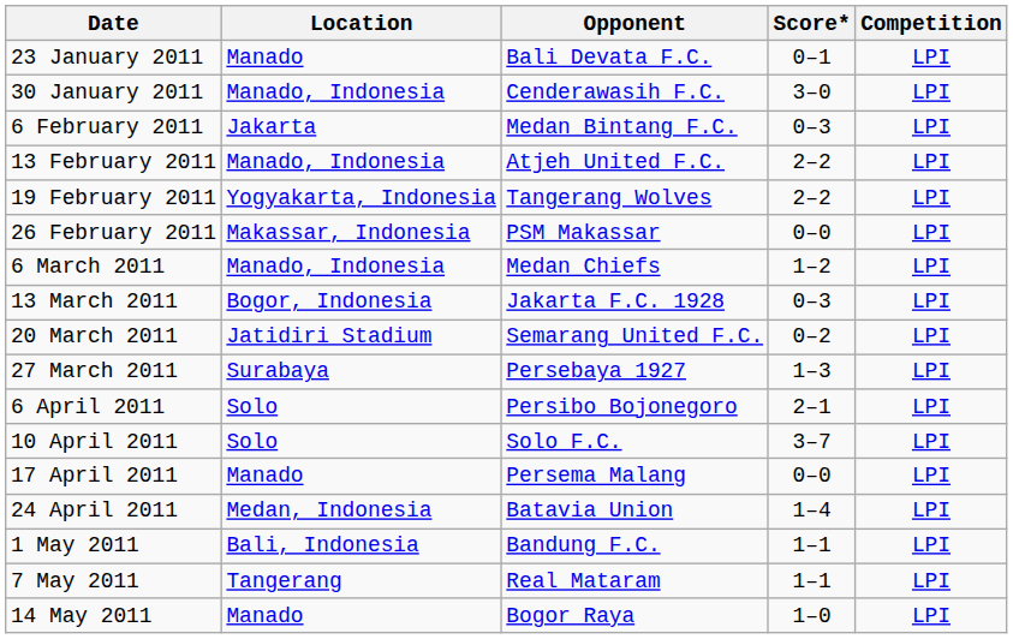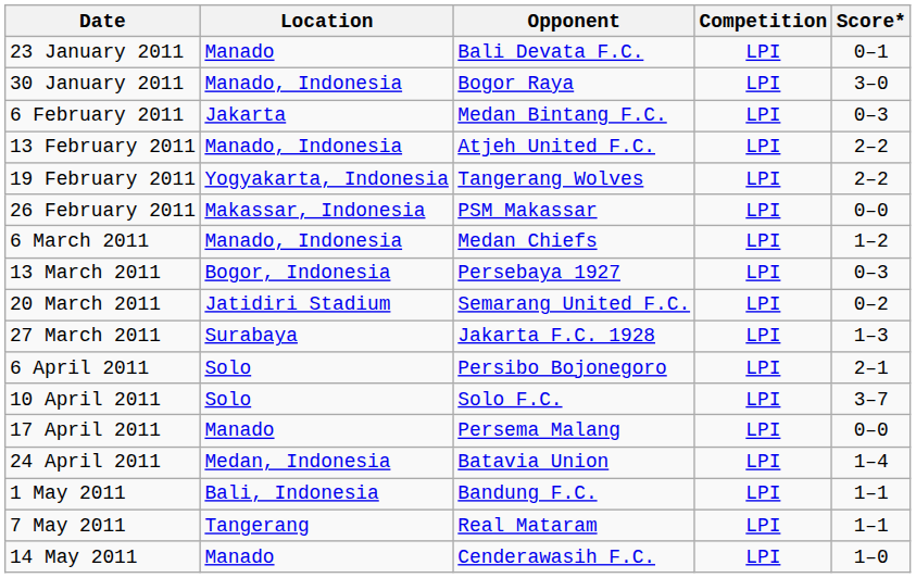columns swapped: Score* <-> Competition
30 January 2011 | Opponent: Cenderawasih F.C. -> Bogor Raya
13 March 2011 | Opponent: Jakarta F.C. 1928 -> Persebaya 1927
27 March 2011 | Opponent: Persebaya 1927 -> Jakarta F.C. 1928
14 May 2011 | Opponent: Bogor Raya -> Cenderawasih F.C.
